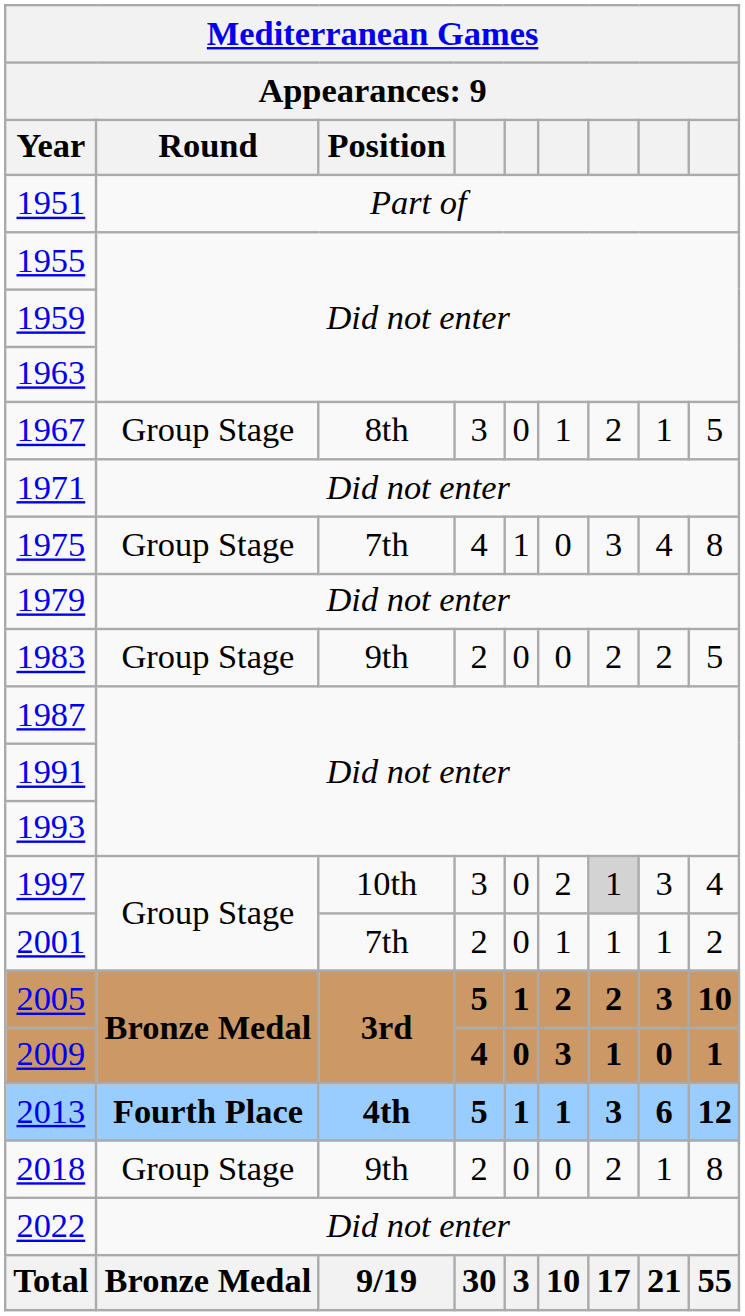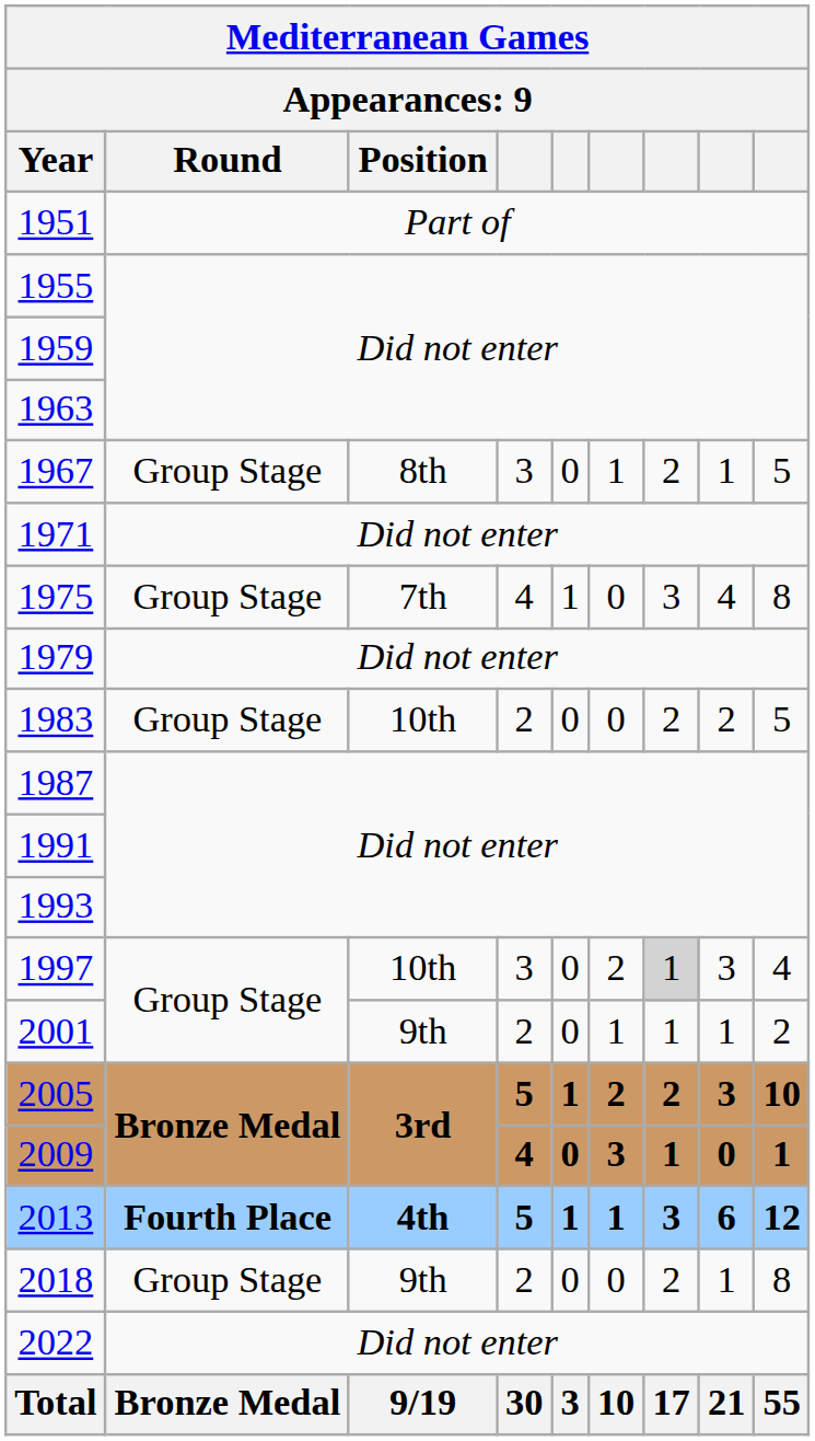1983 | Position: 9th -> 10th
2001 | Position: 7th -> 9th
